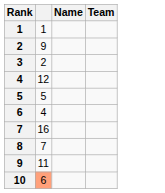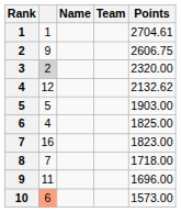+ column: Points | 2704.61 | 2606.75 | 2320.00 | 2132.62 | 1903.00 | 1825.00 | 1823.00 | 1718.00 | 1696.00 | 1573.00
3 | column 2: no background -> lightgrey background
